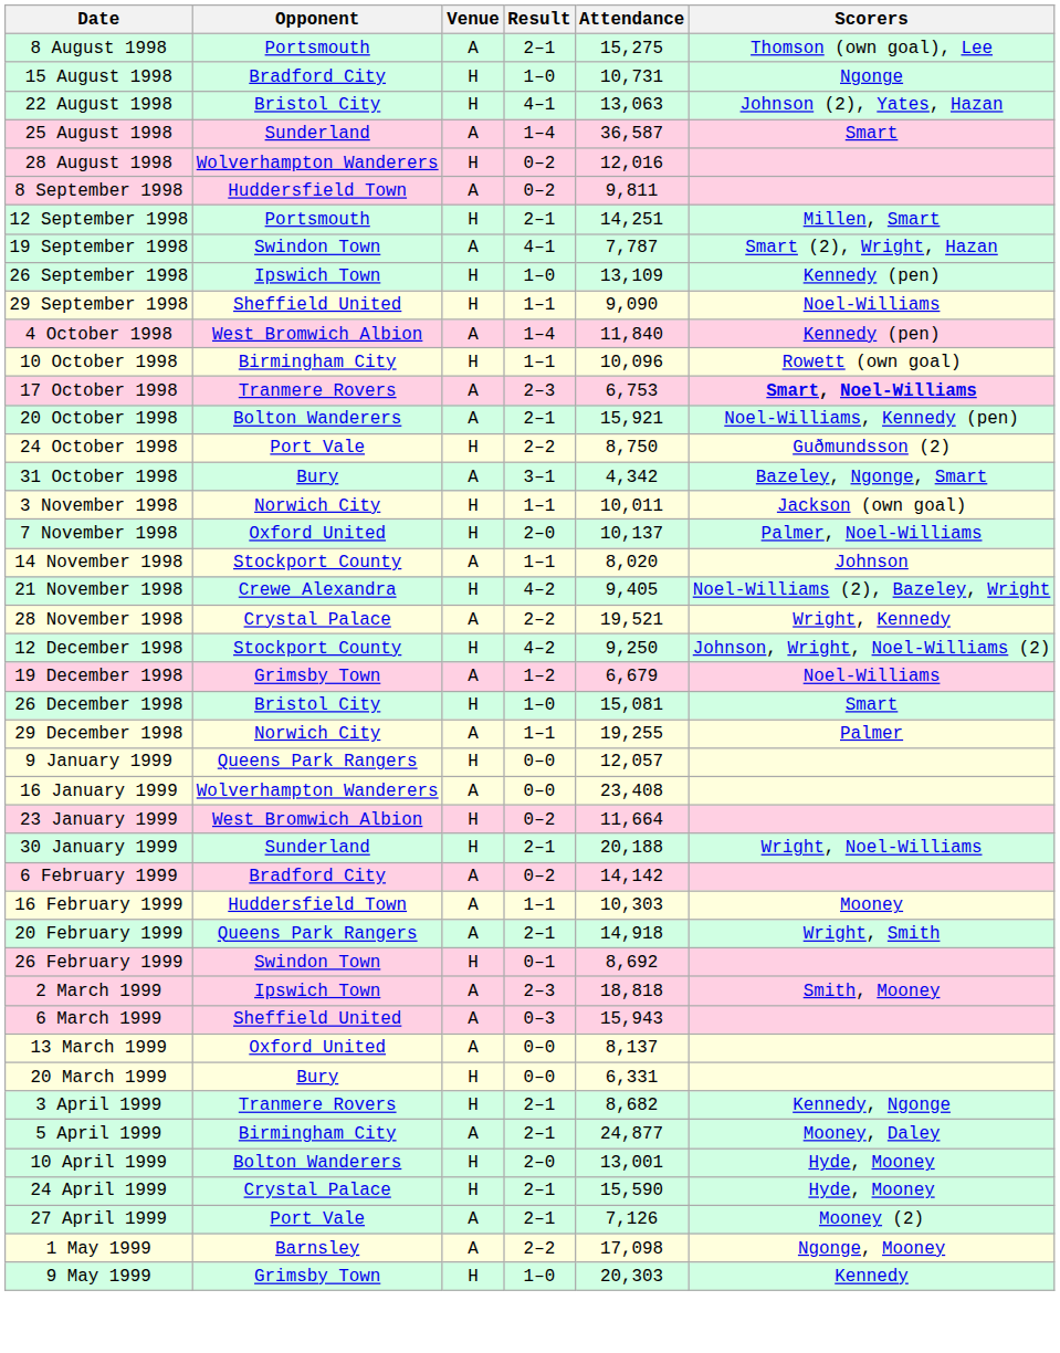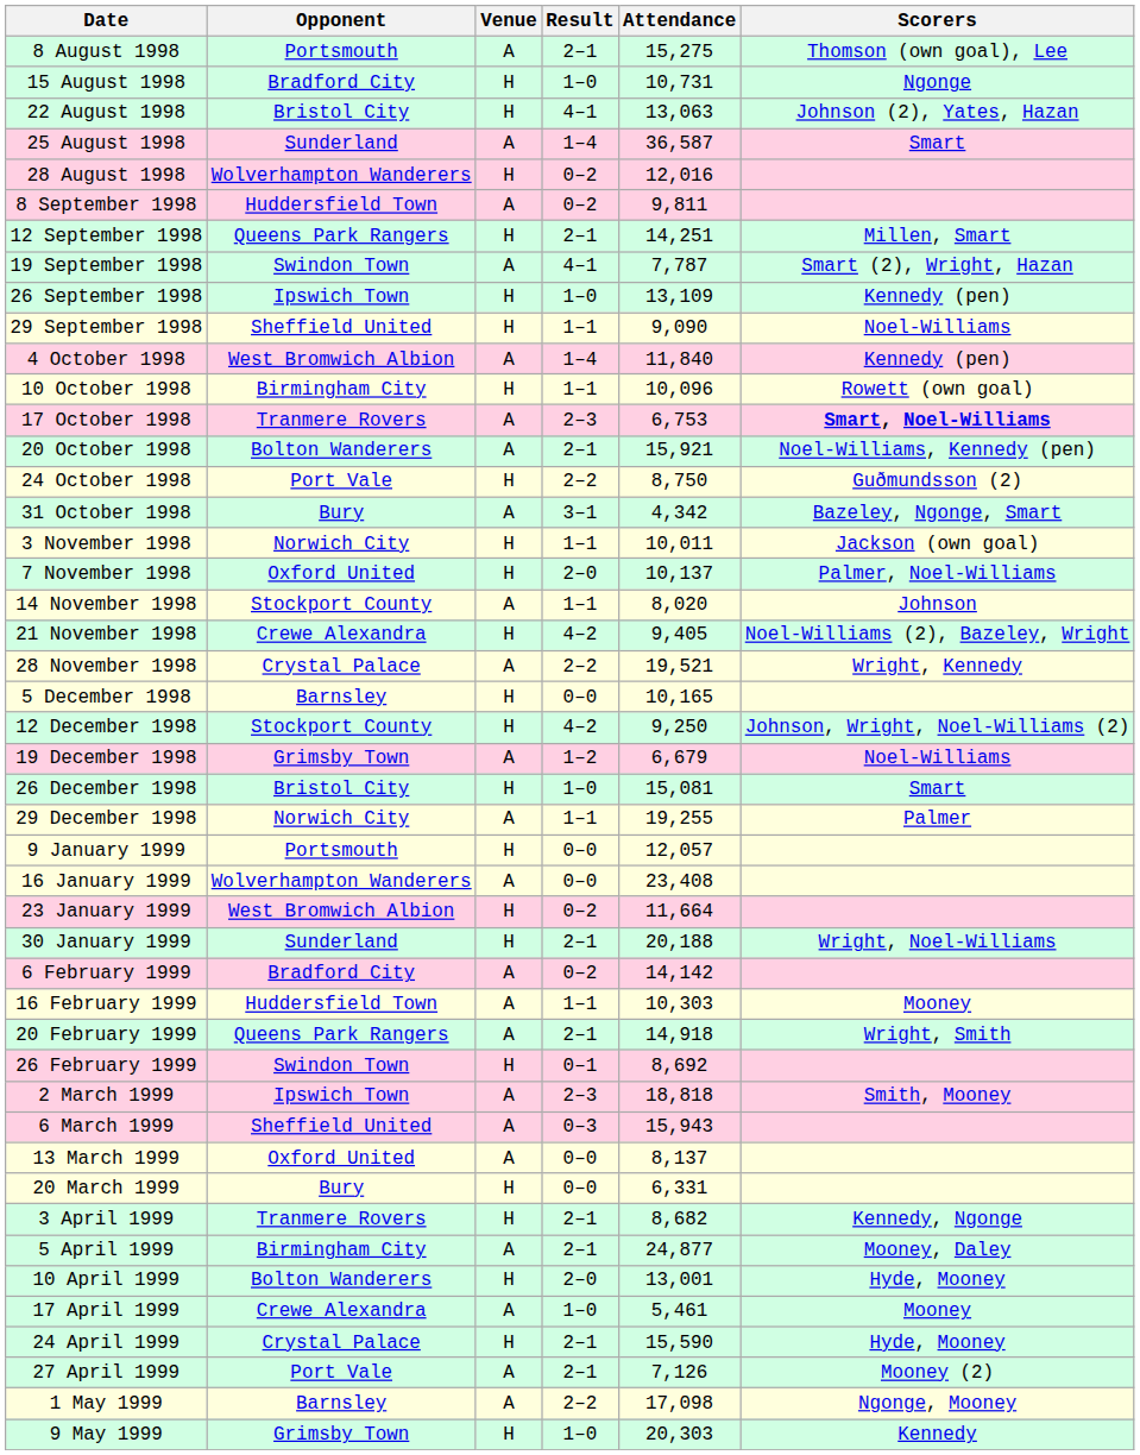12 September 1998 | Opponent: Portsmouth -> Queens Park Rangers
+ row: 5 December 1998 | Barnsley | H | 0–0 | 10,165
9 January 1999 | Opponent: Queens Park Rangers -> Portsmouth
+ row: 17 April 1999 | Crewe Alexandra | A | 1–0 | 5,461 | Mooney
